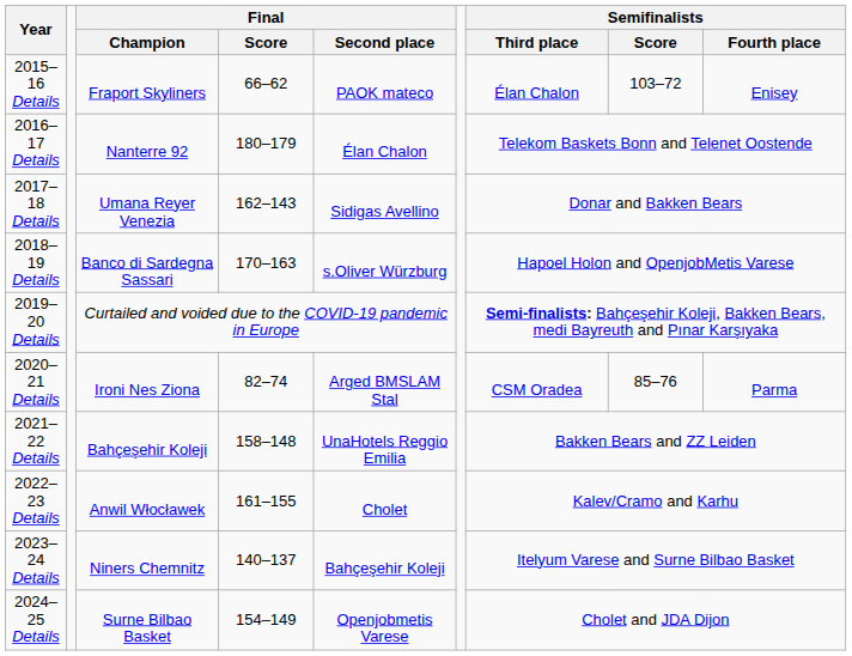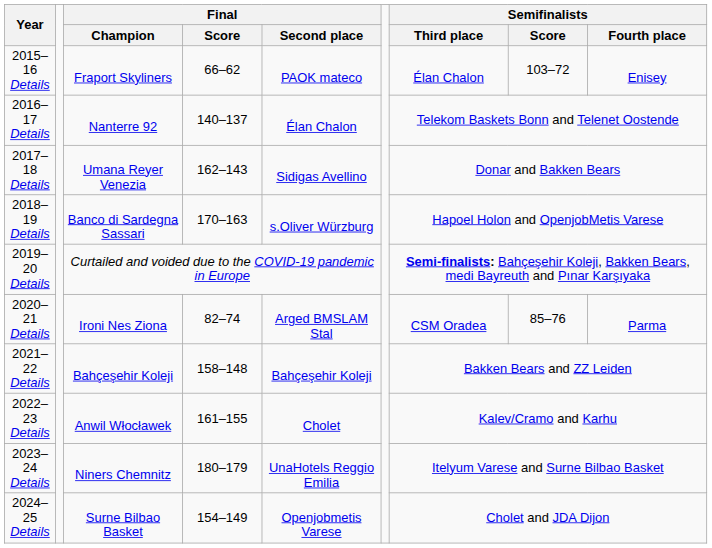2016–17 Details | Final / Score: 180–179 -> 140–137
2021–22 Details | Final / Second place: UnaHotels Reggio Emilia -> Bahçeşehir Koleji
2023–24 Details | Final / Score: 140–137 -> 180–179
2023–24 Details | Final / Second place: Bahçeşehir Koleji -> UnaHotels Reggio Emilia
